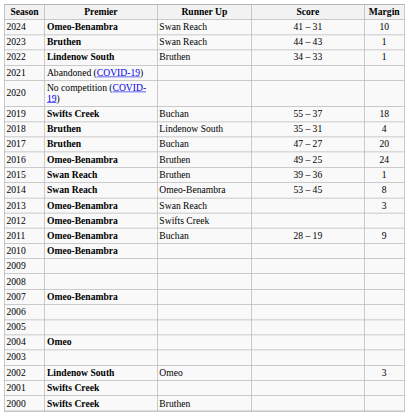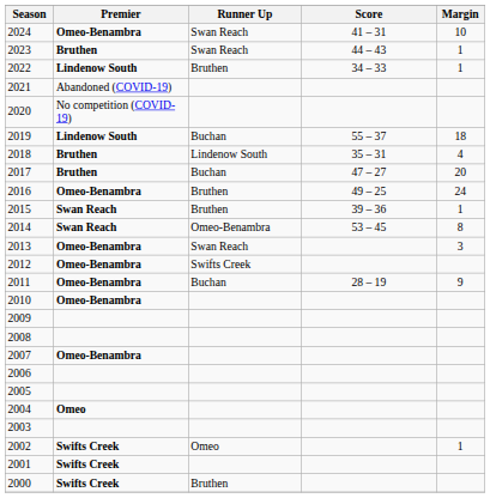2019 | Premier: Swifts Creek -> Lindenow South
2002 | Premier: Lindenow South -> Swifts Creek
2002 | Margin: 3 -> 1
